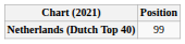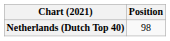Netherlands (Dutch Top 40) | Position: 99 -> 98
